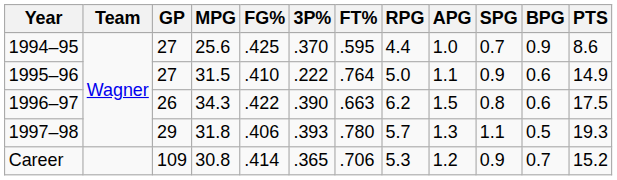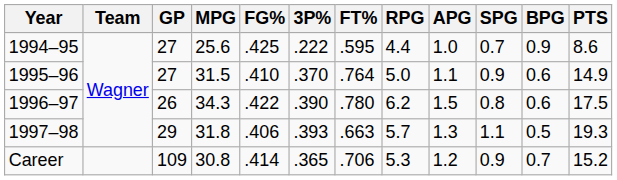1994–95 | 3P%: .370 -> .222
1995–96 | 3P%: .222 -> .370
1996–97 | FT%: .663 -> .780
1997–98 | FT%: .780 -> .663
